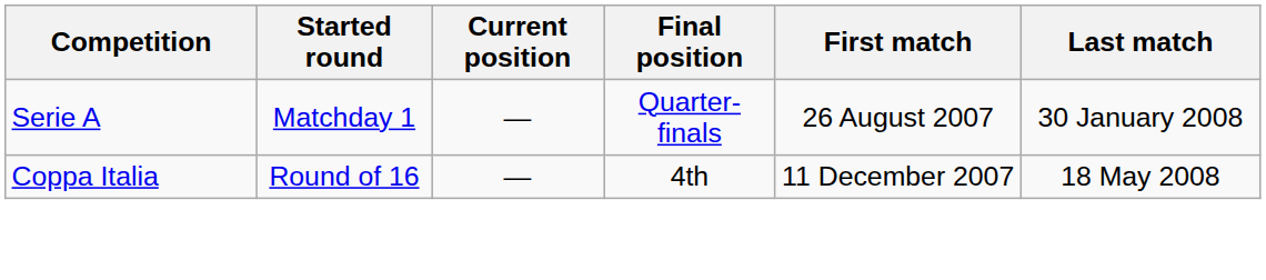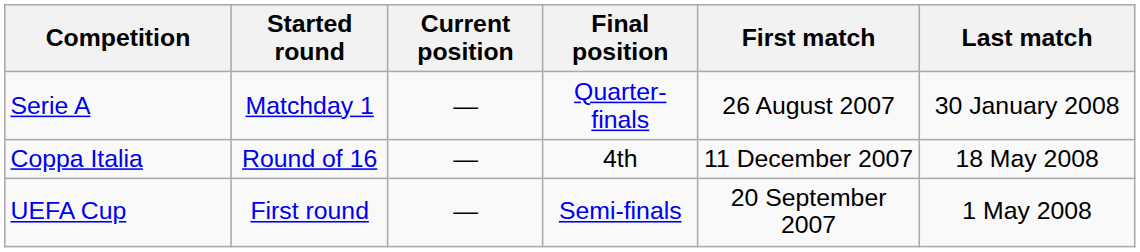+ row: UEFA Cup | First round | — | Semi-finals | 20 September 2007 | 1 May 2008
